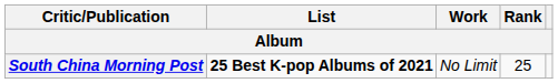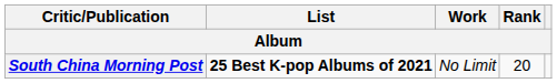South China Morning Post | Rank: 25 -> 20
